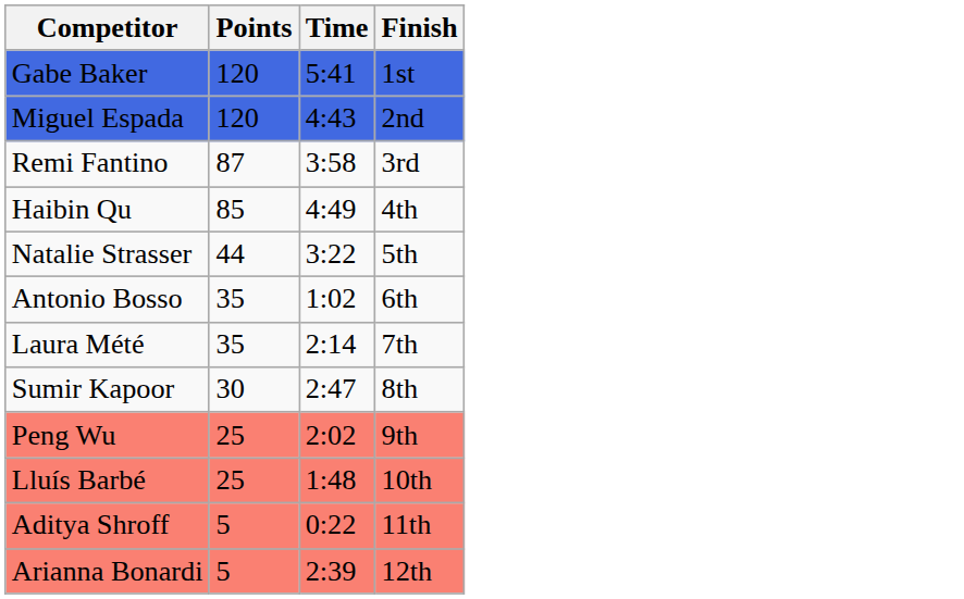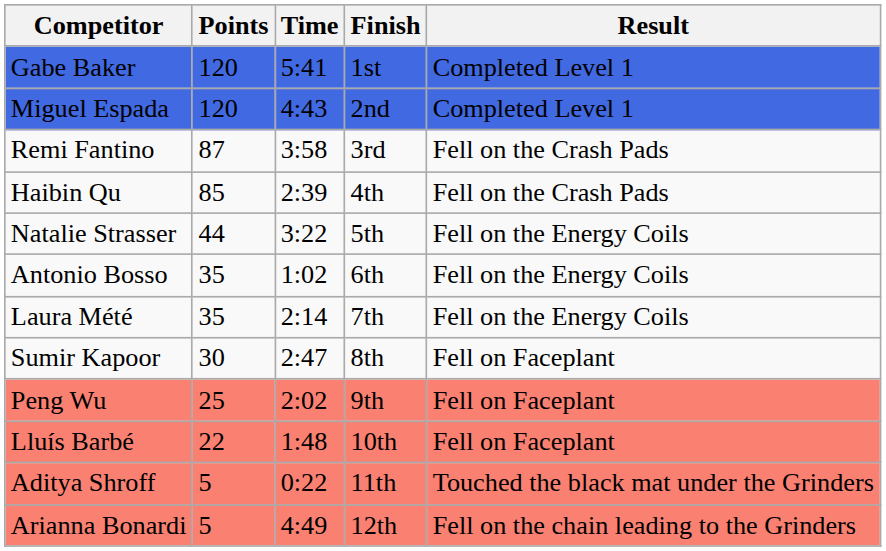+ column: Result | Completed Level 1 | Completed Level 1 | Fell on the Crash Pads | Fell on the Crash Pads | Fell on the Energy Coils | Fell on the Energy Coils | Fell on the Energy Coils | Fell on Faceplant | Fell on Faceplant | Fell on Faceplant | Touched the black mat under the Grinders | Fell on the chain leading to the Grinders
Haibin Qu | Time: 4:49 -> 2:39
Lluís Barbé | Points: 25 -> 22
Arianna Bonardi | Time: 2:39 -> 4:49
